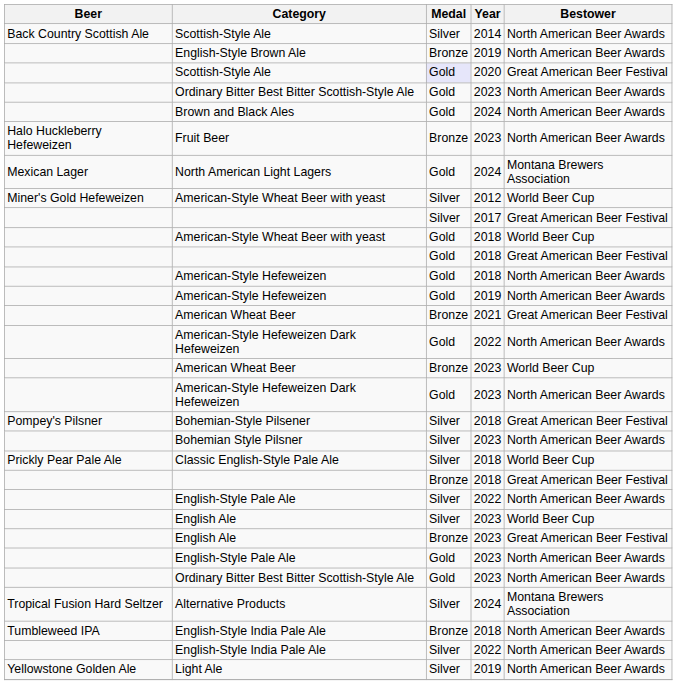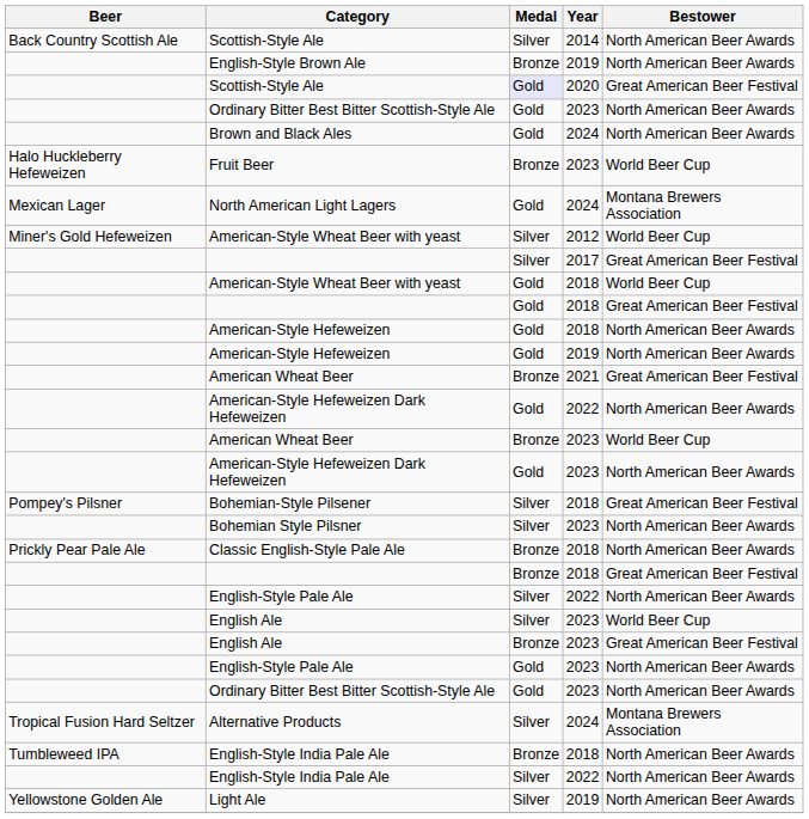Fruit Beer | Bestower: North American Beer Awards -> World Beer Cup
Classic English-Style Pale Ale | Medal: Silver -> Bronze
Classic English-Style Pale Ale | Bestower: World Beer Cup -> North American Beer Awards
